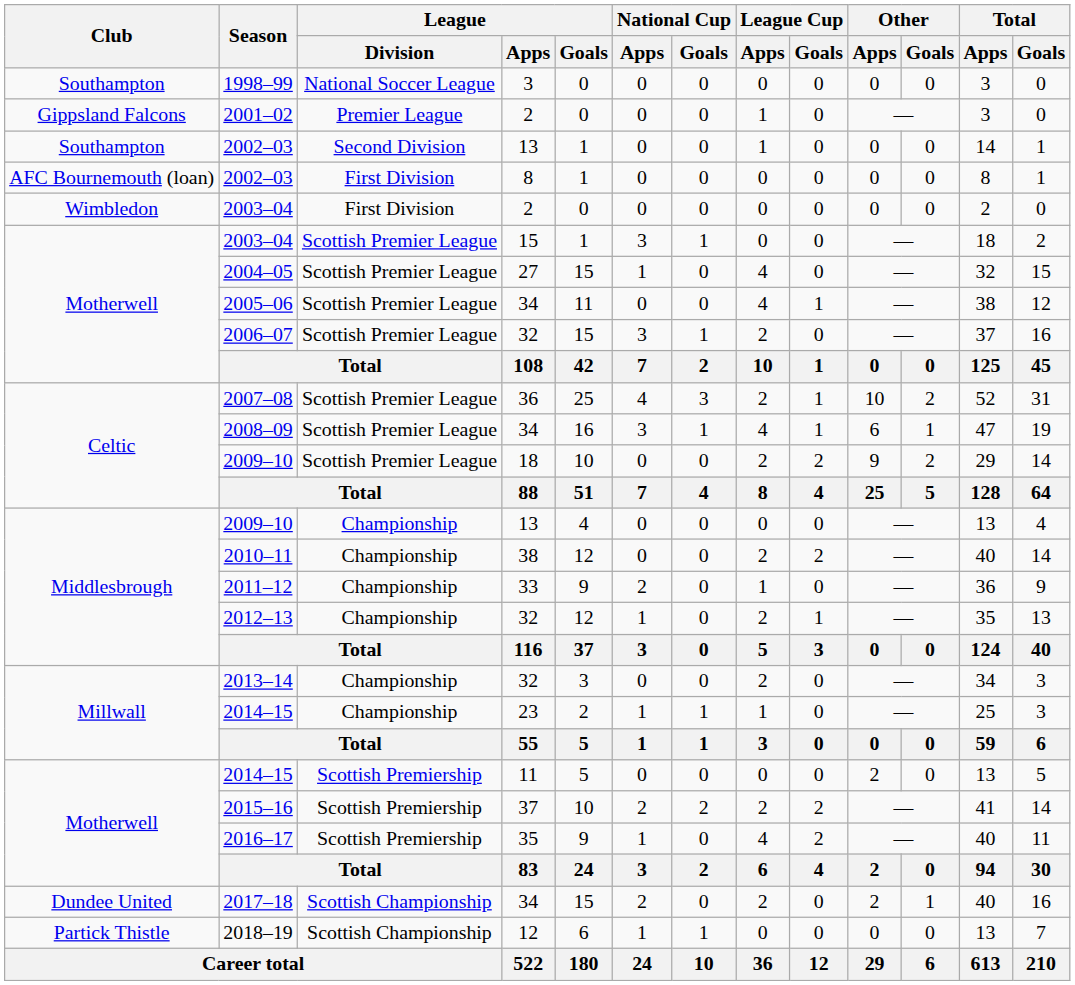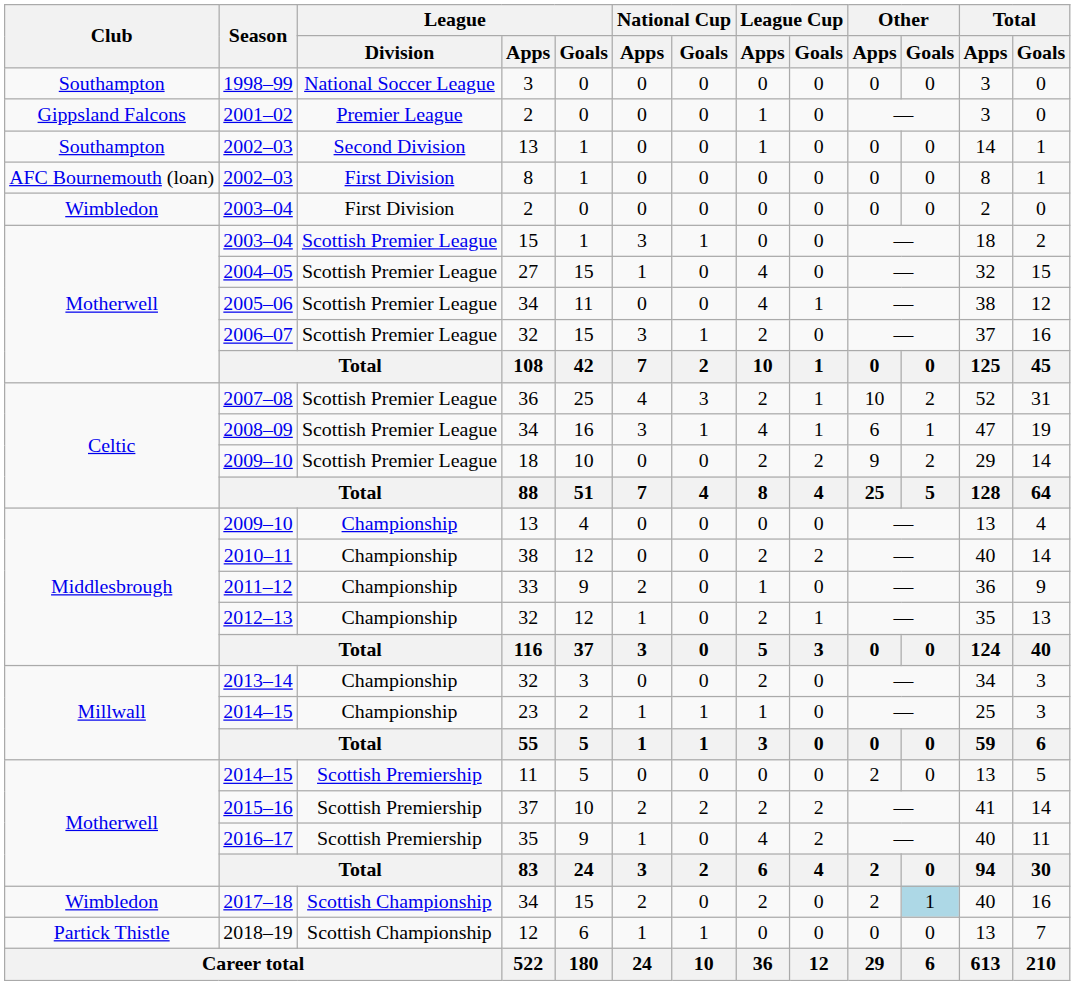2017–18 | Club: Dundee United -> Wimbledon
2017–18 | Other / Goals: no background -> lightblue background
